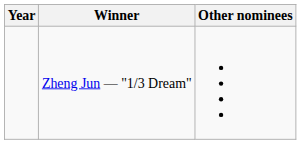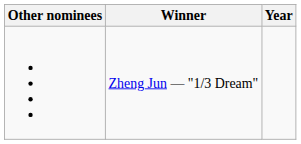columns swapped: Year <-> Other nominees
